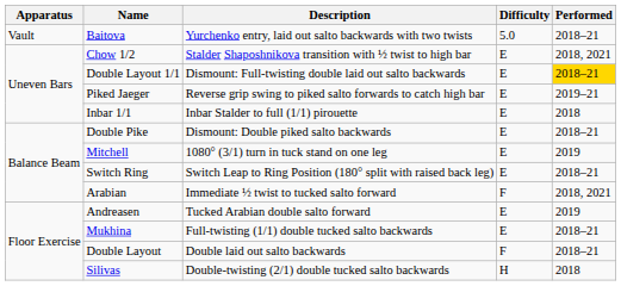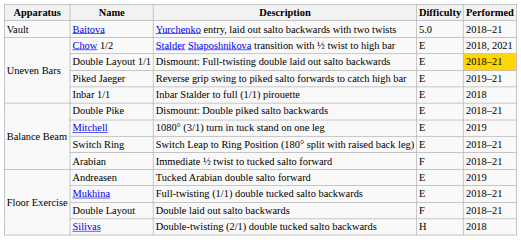Arabian | Performed: 2018, 2021 -> 2018–21
